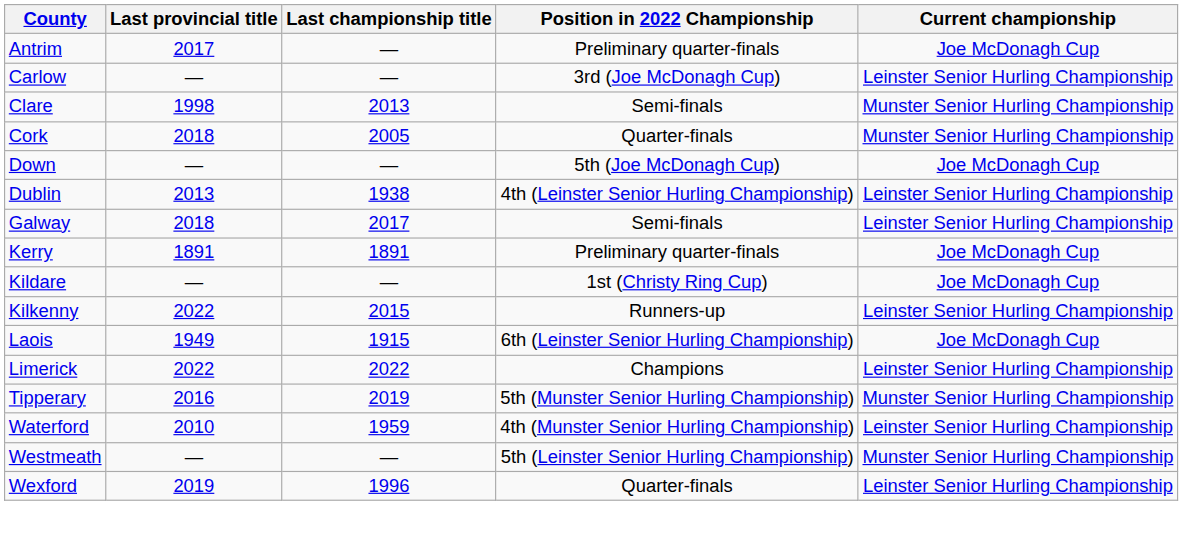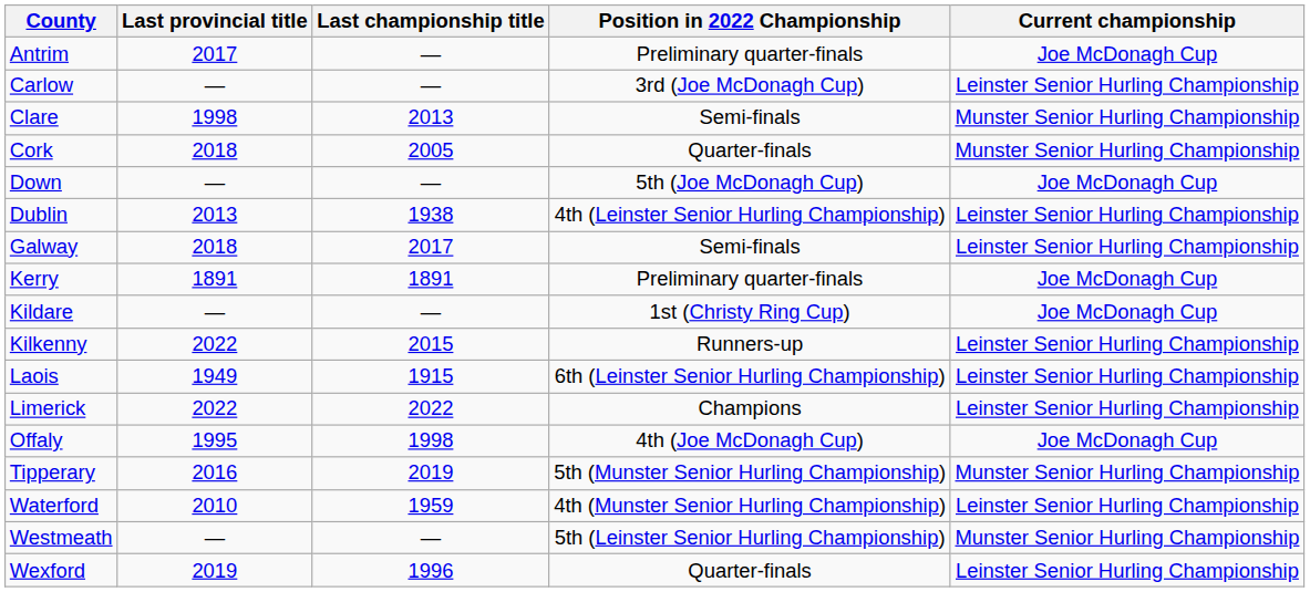Laois | Current championship: Joe McDonagh Cup -> Leinster Senior Hurling Championship
+ row: Offaly | 1995 | 1998 | 4th (Joe McDonagh Cup) | Joe McDonagh Cup
